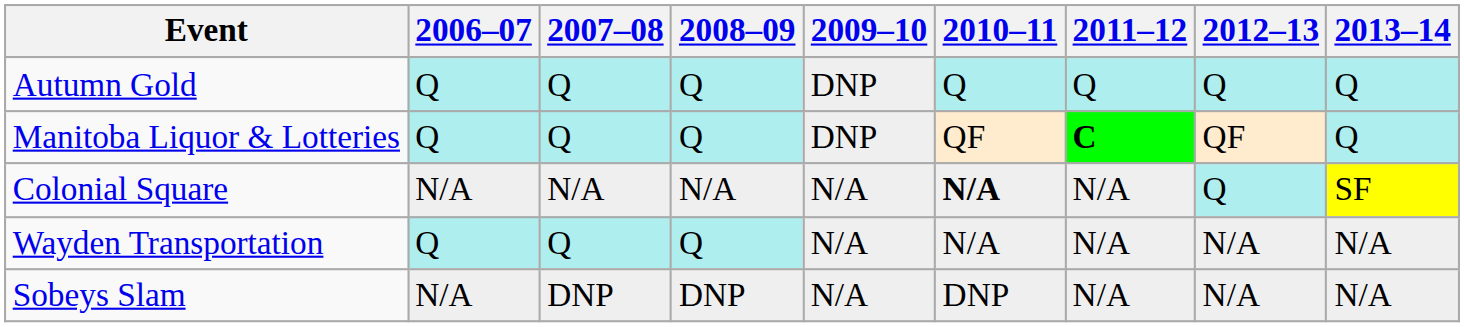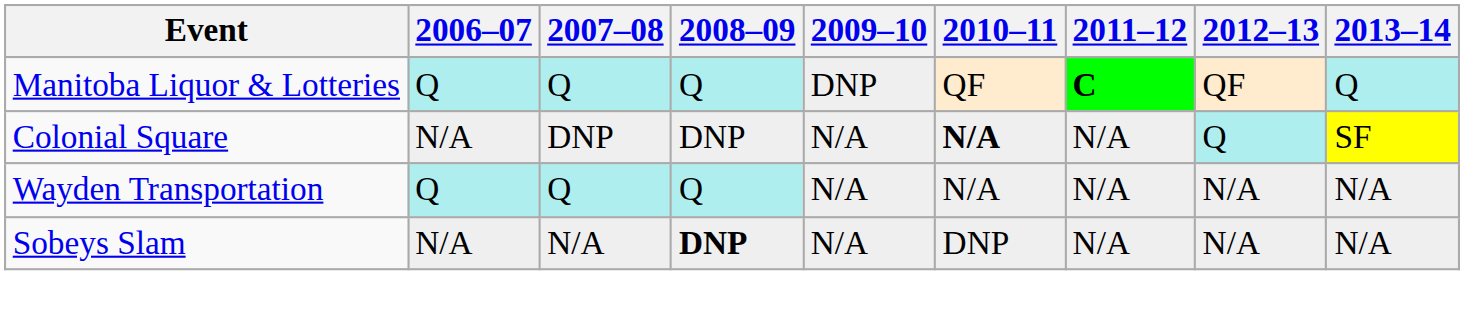- row: Autumn Gold | Q | Q | Q | DNP | Q | Q | Q | Q
Colonial Square | 2007–08: N/A -> DNP
Colonial Square | 2008–09: N/A -> DNP
Sobeys Slam | 2007–08: DNP -> N/A
Sobeys Slam | 2008–09: normal -> bold
